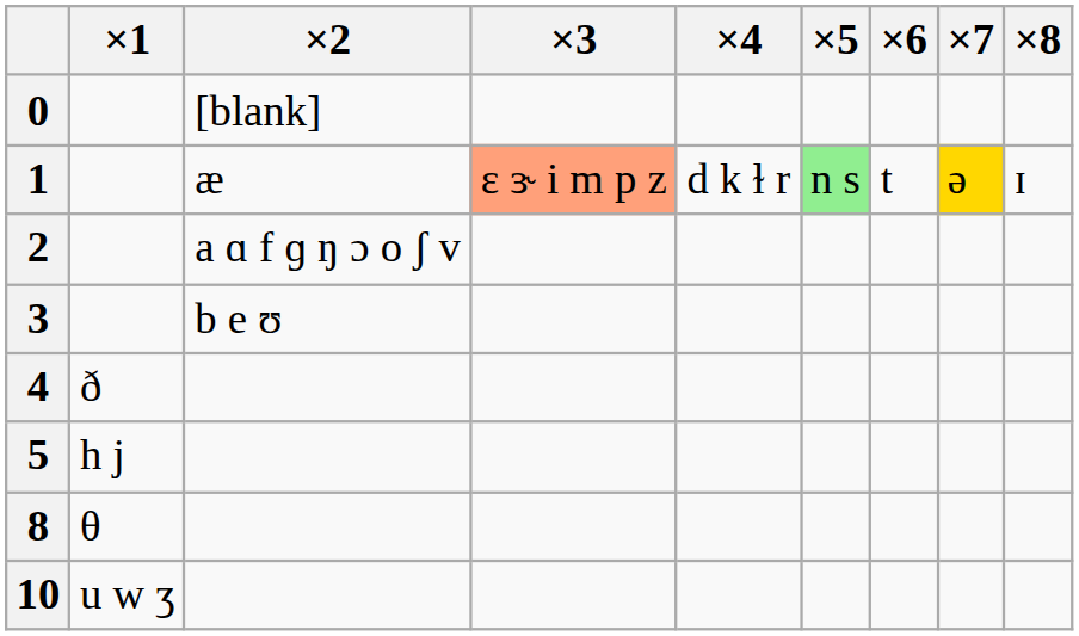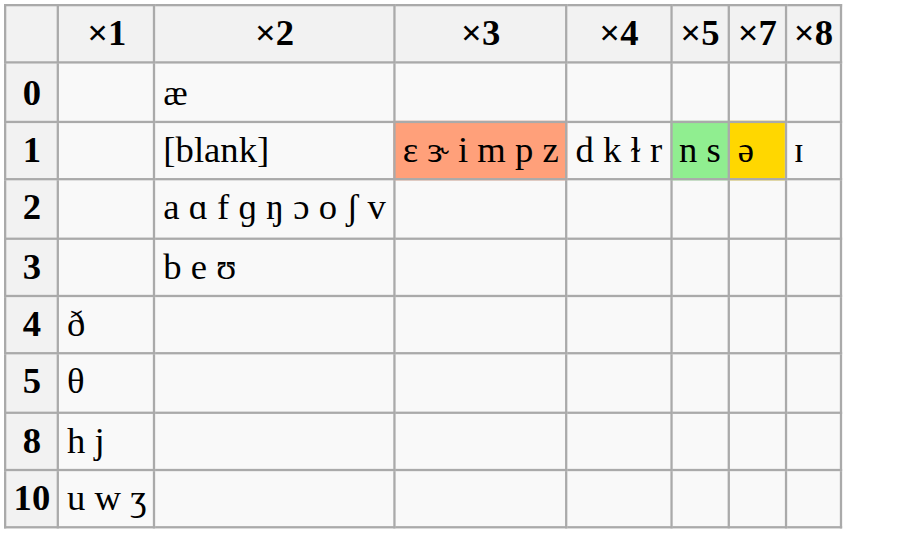- column: ×6 | t
0 | ×2: [blank] -> æ
1 | ×2: æ -> [blank]
5 | ×1: h j -> θ
8 | ×1: θ -> h j
